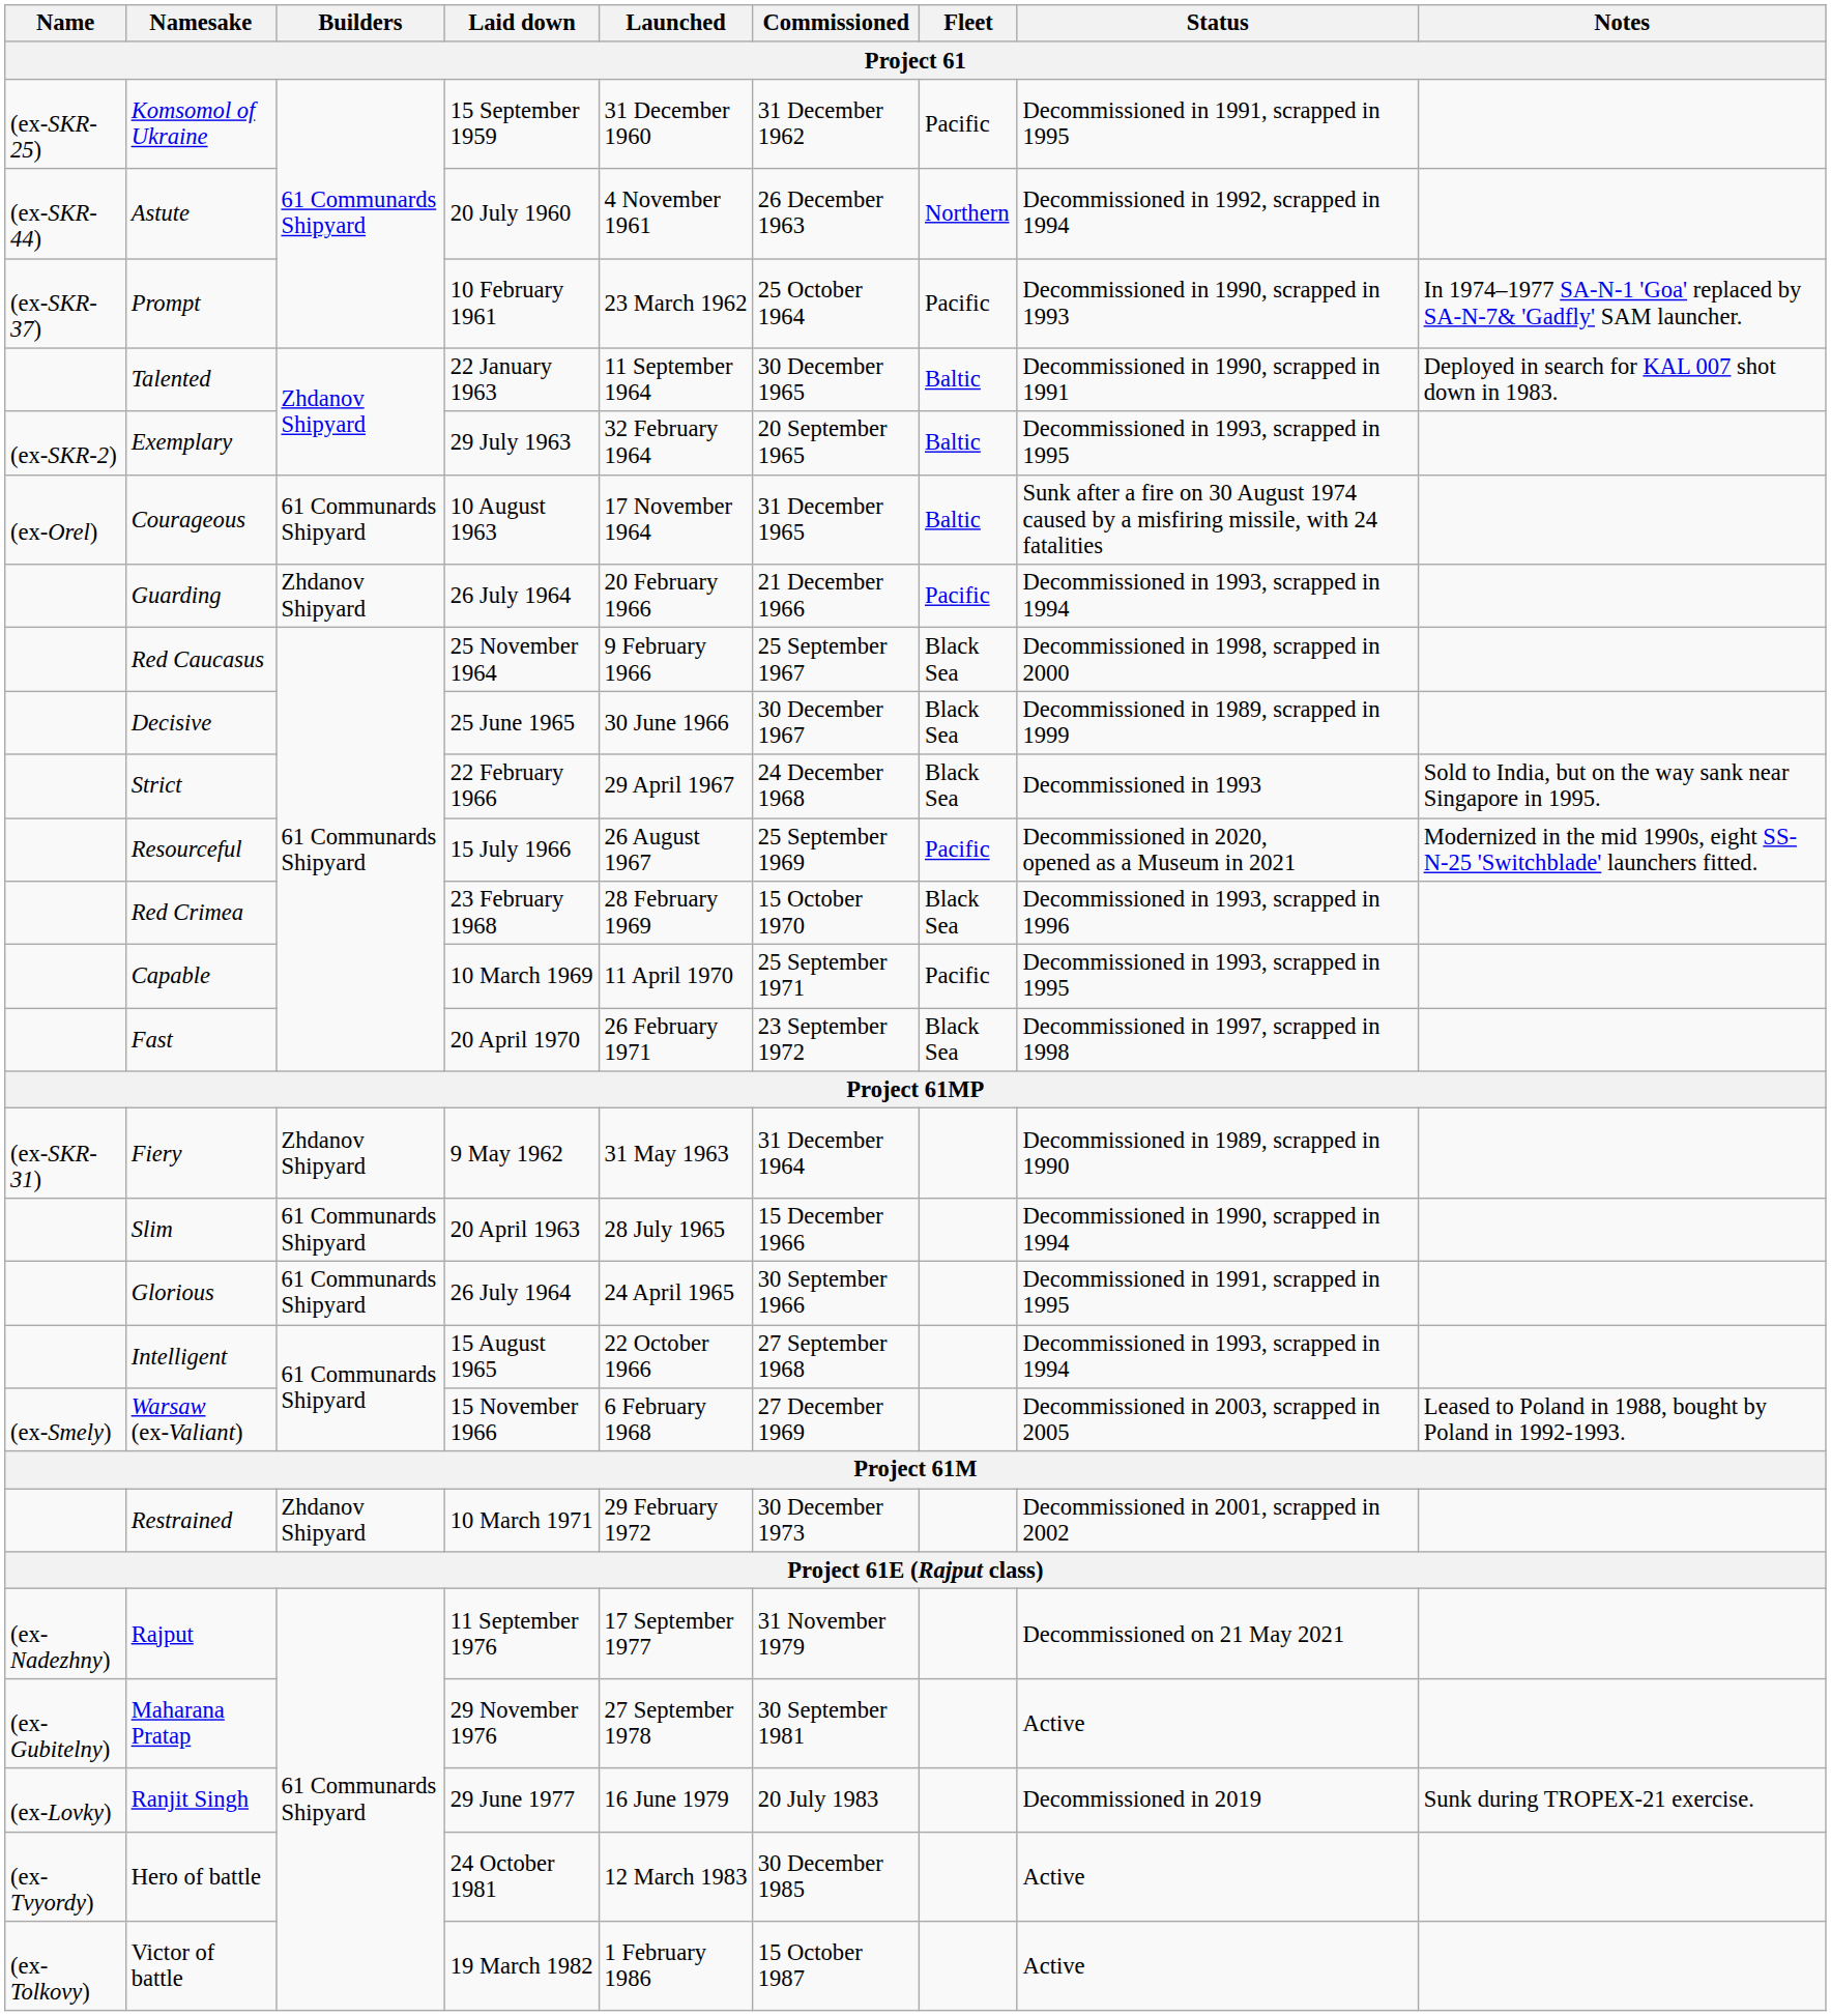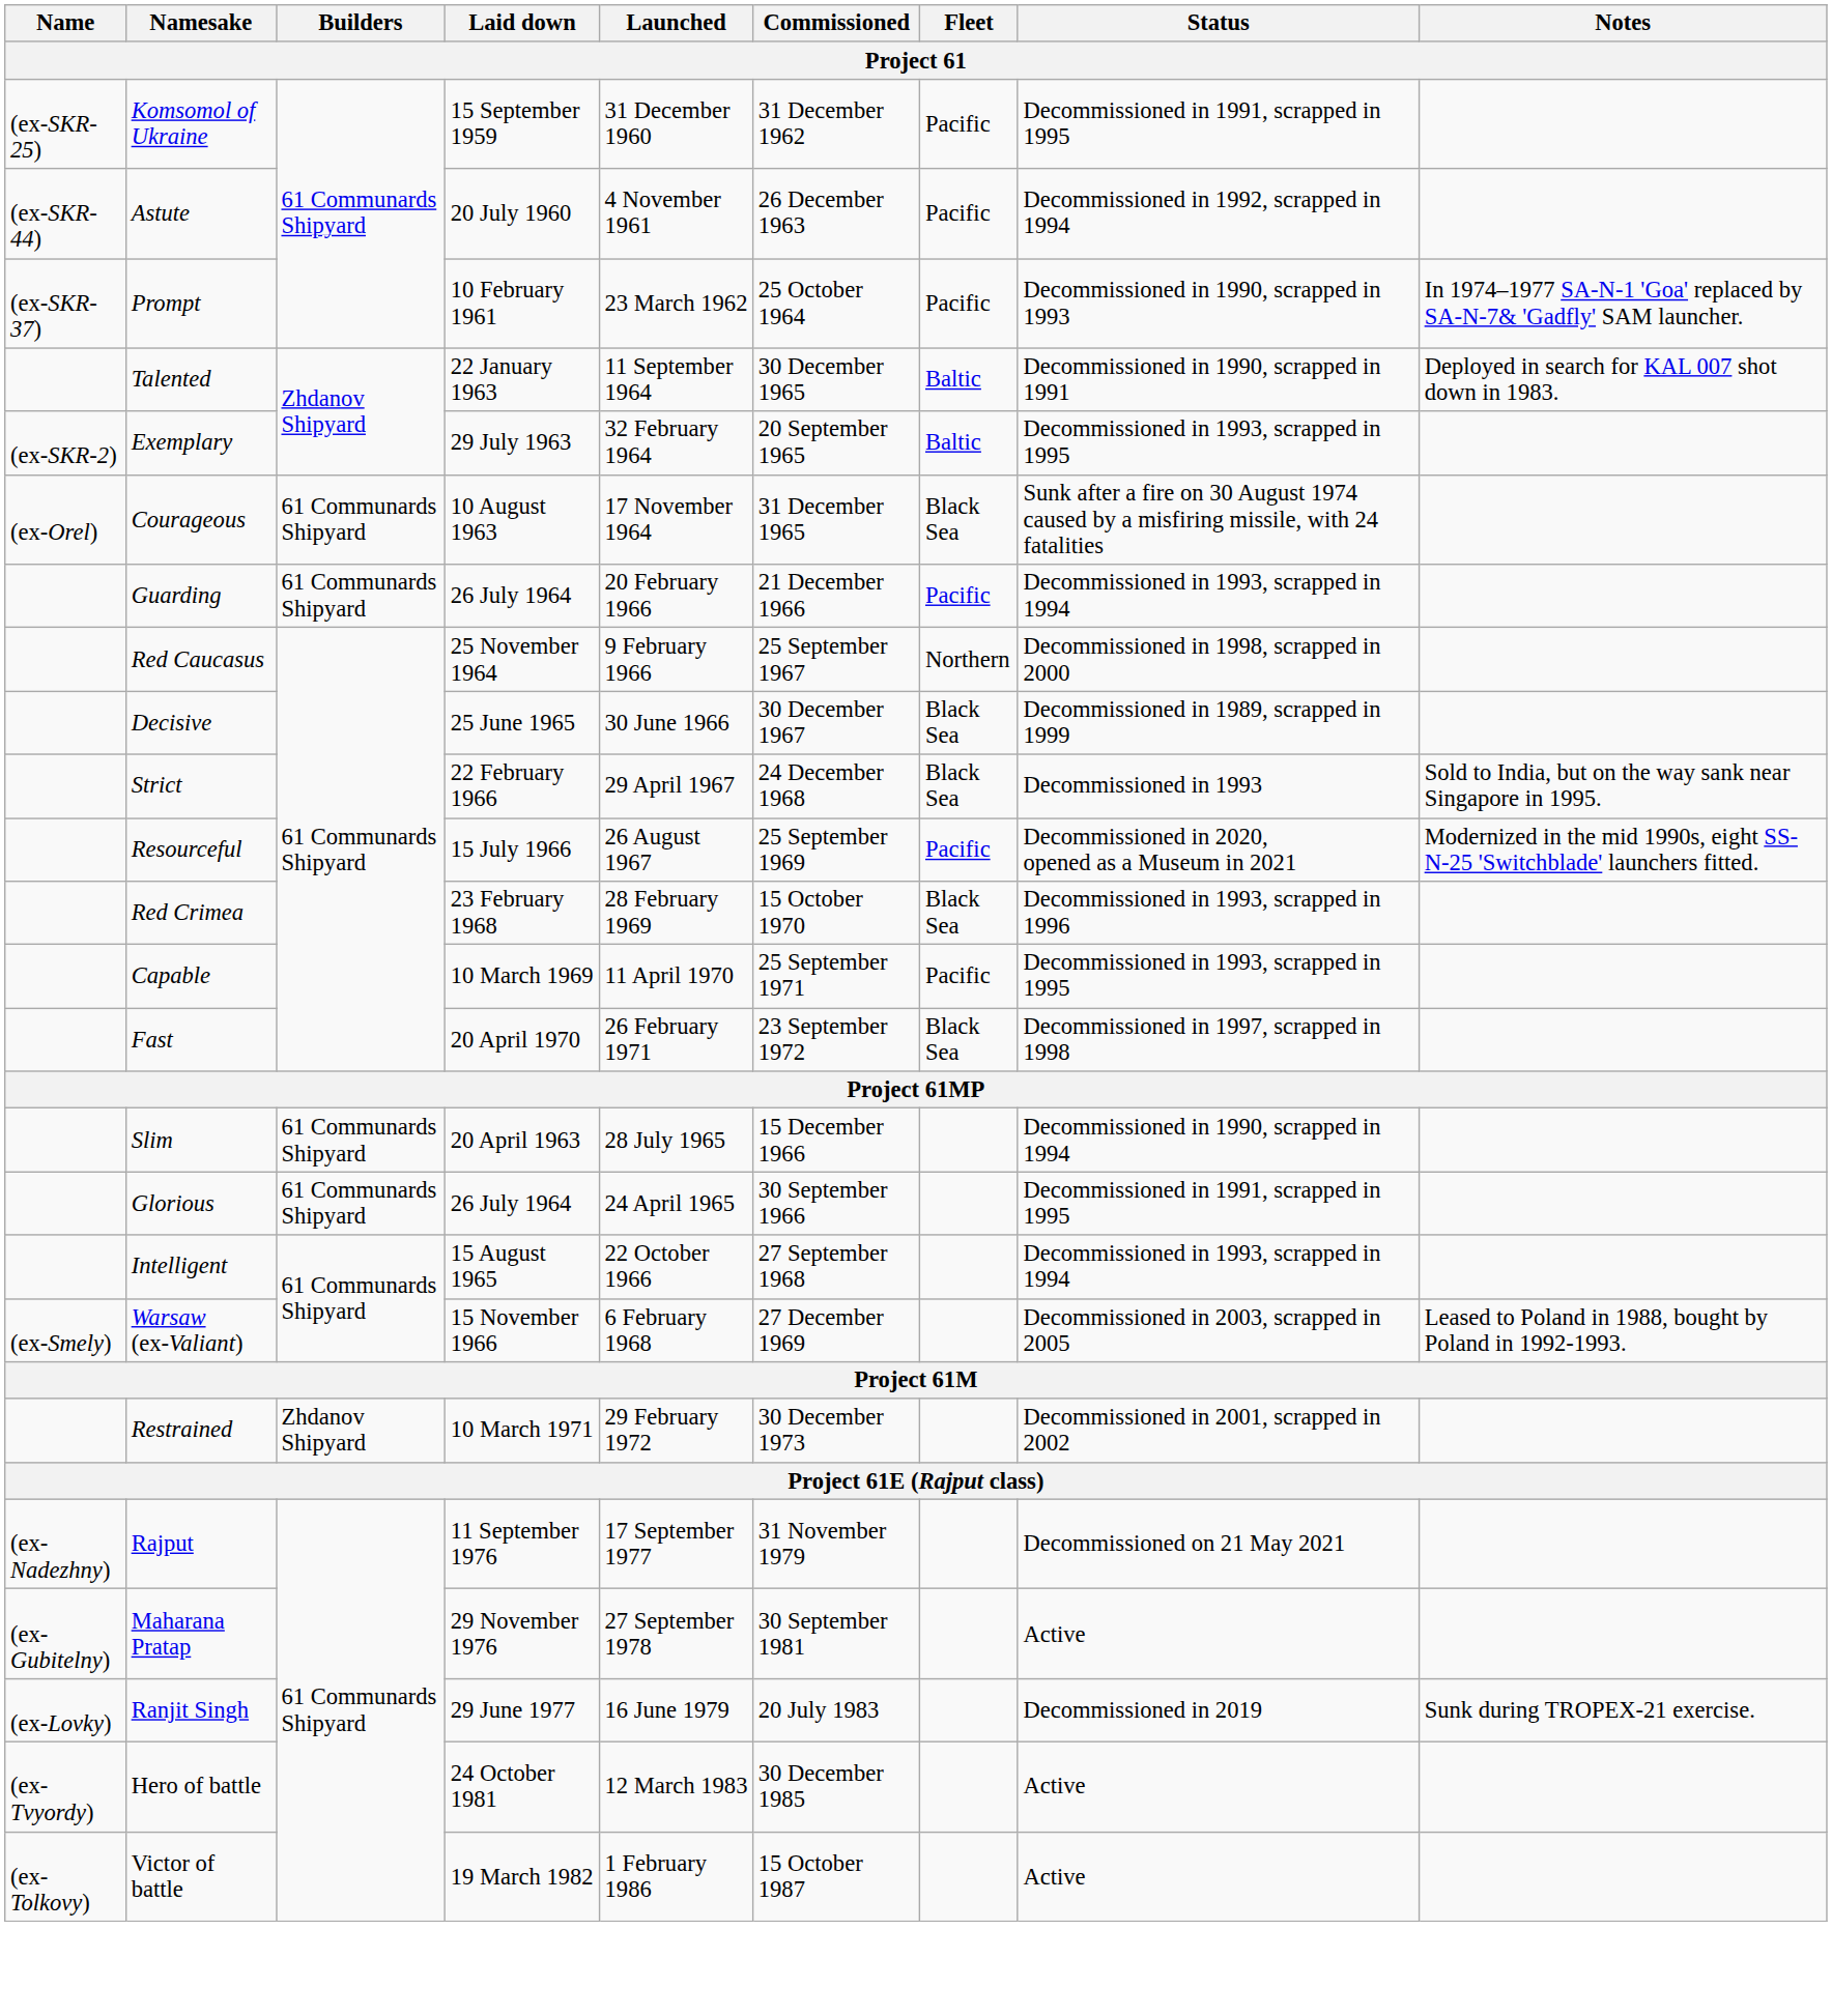Astute | Fleet: Northern -> Pacific
Courageous | Fleet: Baltic -> Black Sea
Guarding | Builders: Zhdanov Shipyard -> 61 Communards Shipyard
Red Caucasus | Fleet: Black Sea -> Northern
- row: (ex-SKR-31) | Fiery | Zhdanov Shipyard | 9 May 1962 | 31 May 1963 | 31 December 1964 | Decommissioned in 1989, scrapped in 1990
